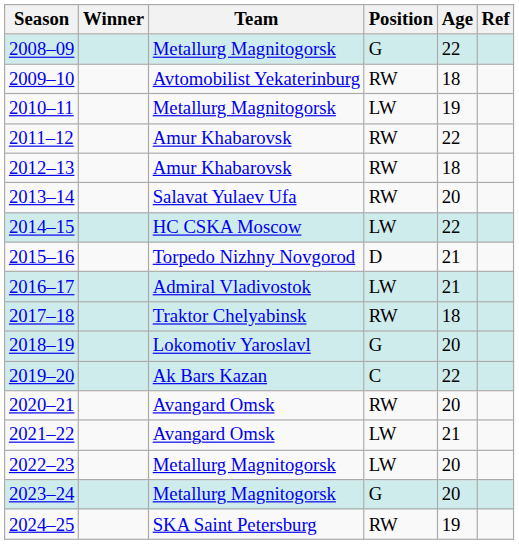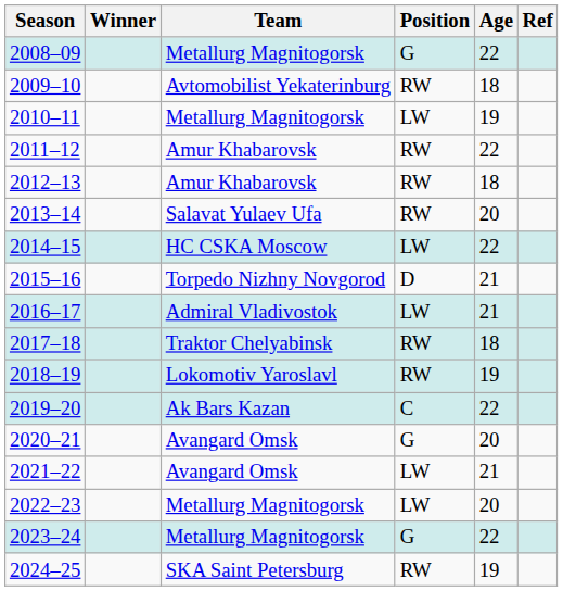2018–19 | Position: G -> RW
2018–19 | Age: 20 -> 19
2020–21 | Position: RW -> G
2023–24 | Age: 20 -> 22
